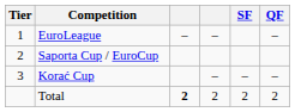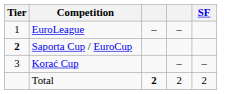- column: QF | – | – | 2
Saporta Cup / EuroCup | Tier: normal -> bold
